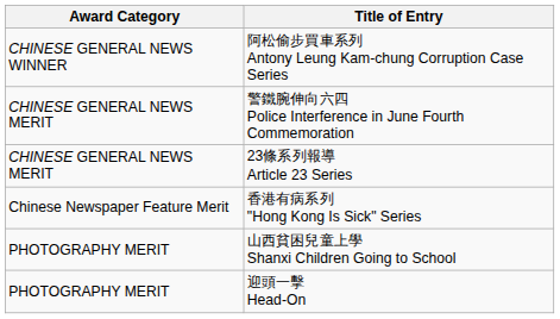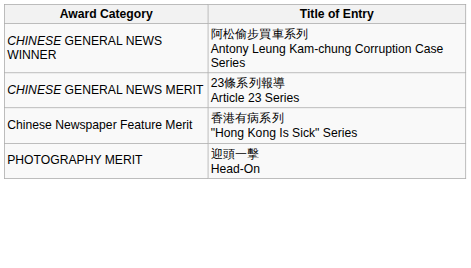- row: CHINESE GENERAL NEWS MERIT | 警鐵腕伸向六四 Police Interference in June Fourth Commemoration
- row: PHOTOGRAPHY MERIT | 山西貧困兒童上學 Shanxi Children Going to School
